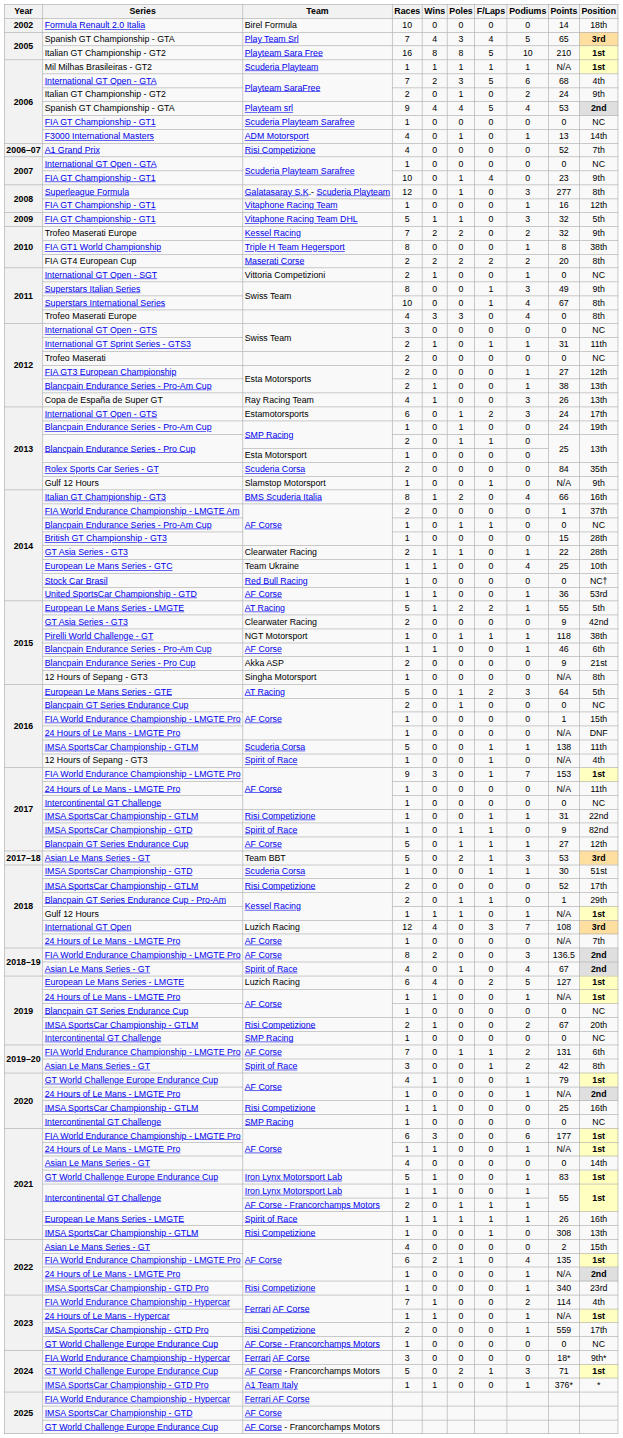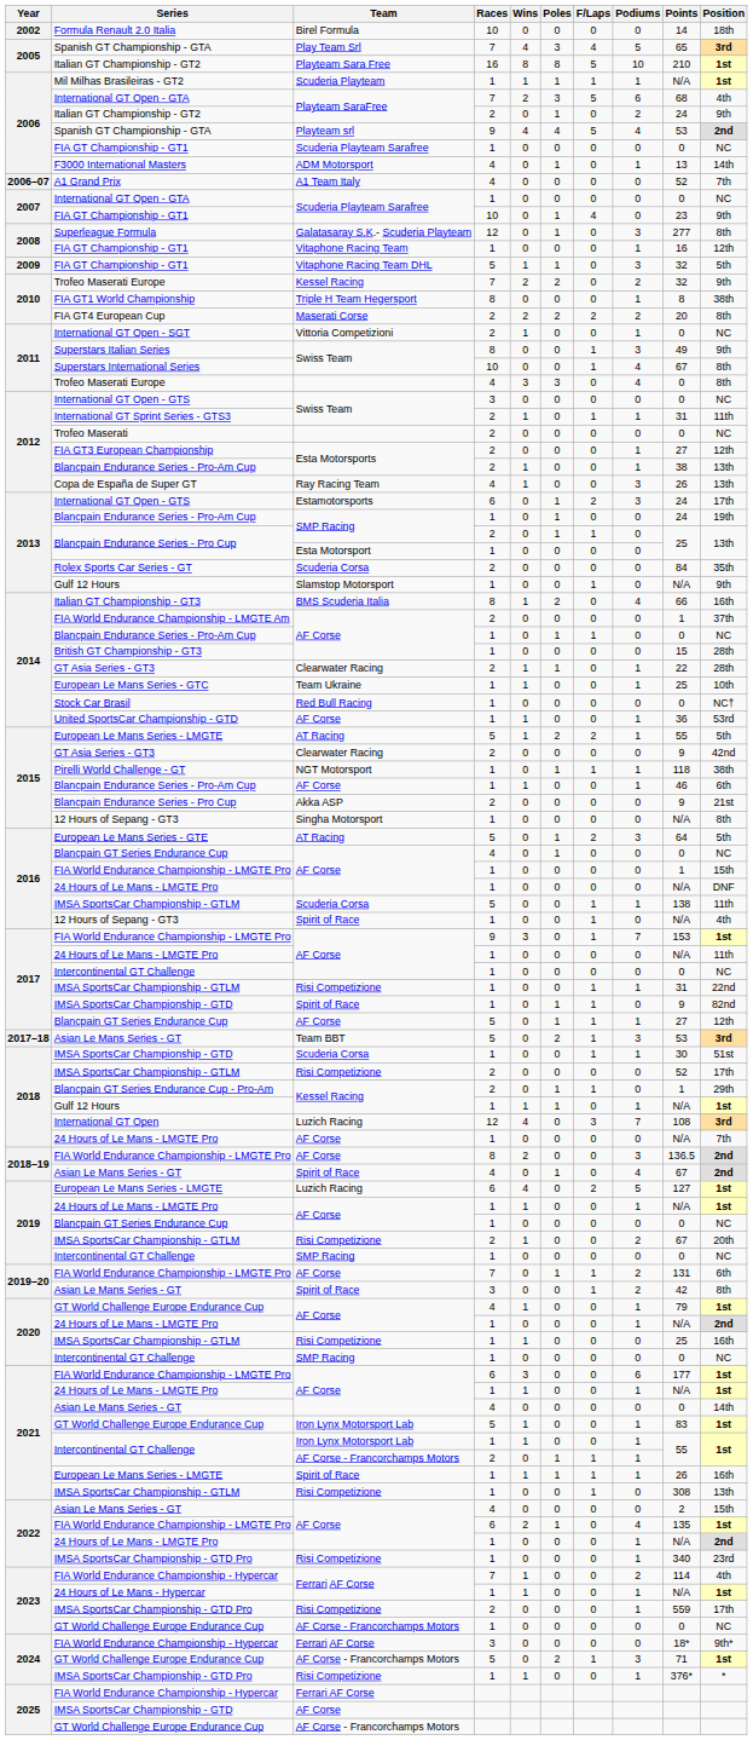A1 Grand Prix | Team: Risi Competizione -> A1 Team Italy
European Le Mans Series - GTC | Podiums: 4 -> 1
2016 / Blancpain GT Series Endurance Cup | Races: 2 -> 4
2024 / IMSA SportsCar Championship - GTD Pro | Team: A1 Team Italy -> Risi Competizione
